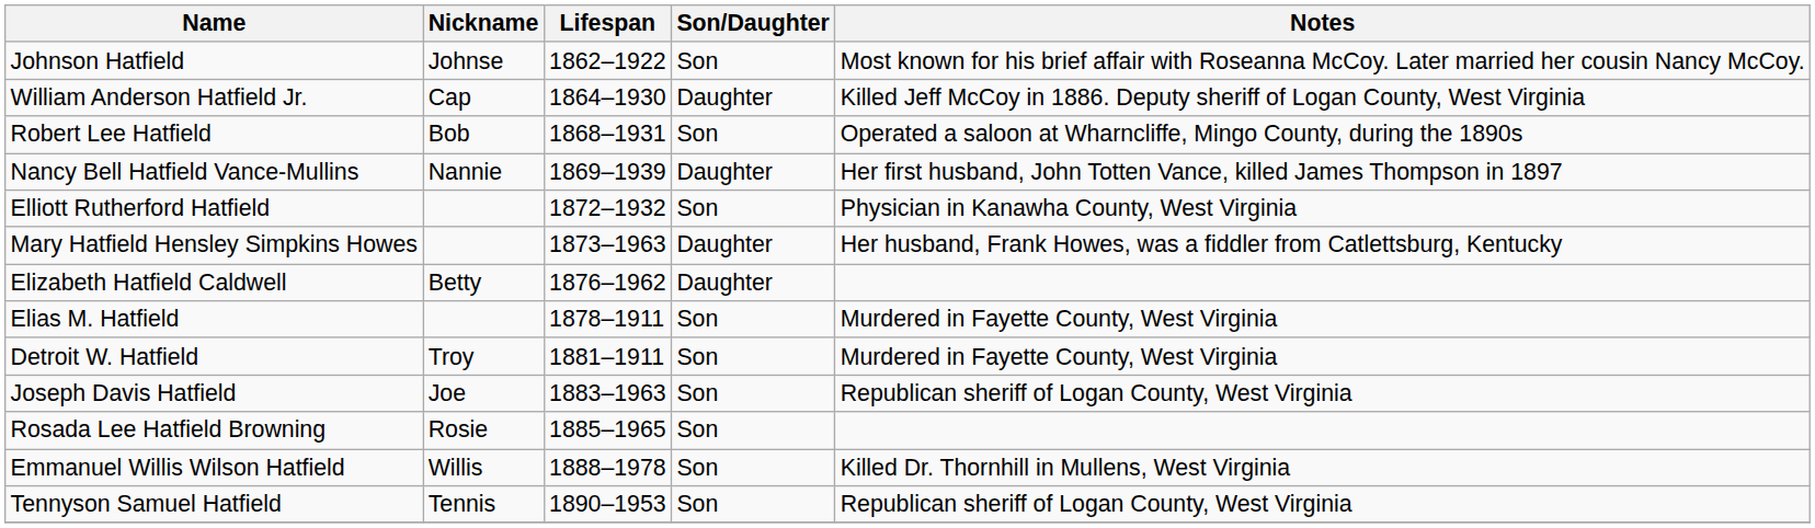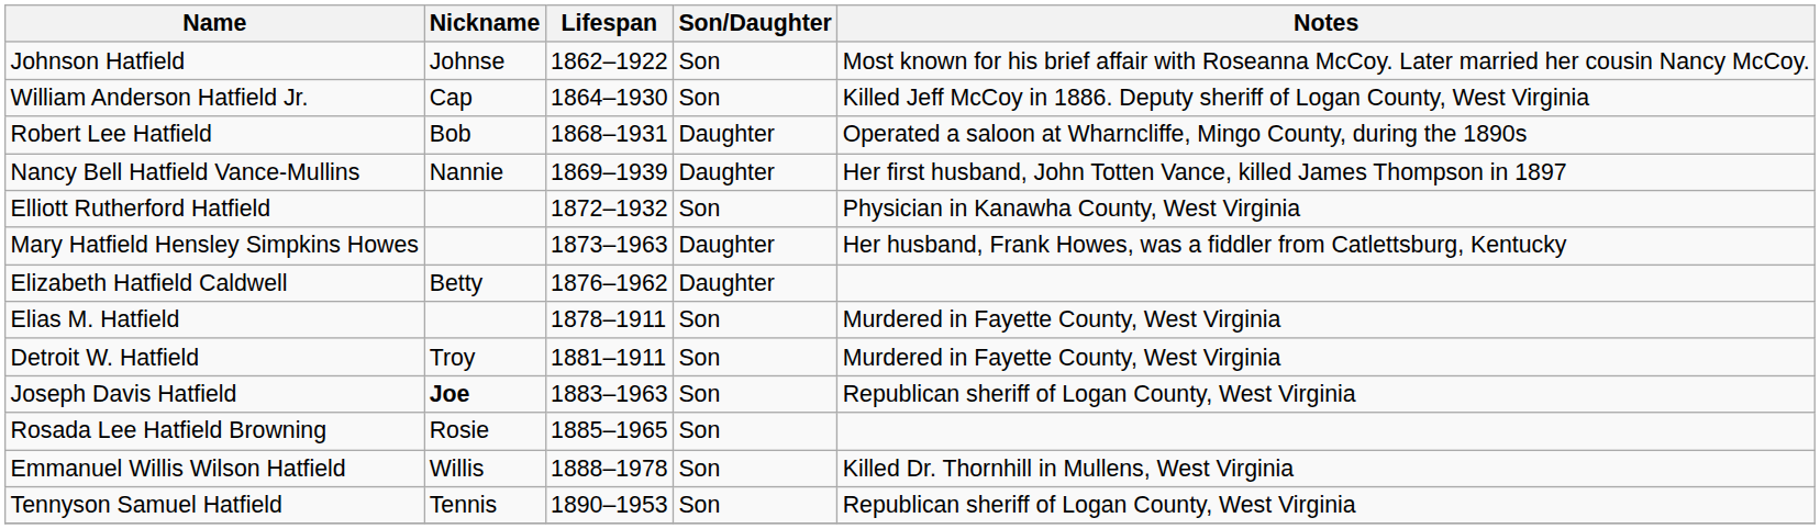William Anderson Hatfield Jr. | Son/Daughter: Daughter -> Son
Robert Lee Hatfield | Son/Daughter: Son -> Daughter
Joseph Davis Hatfield | Nickname: normal -> bold
